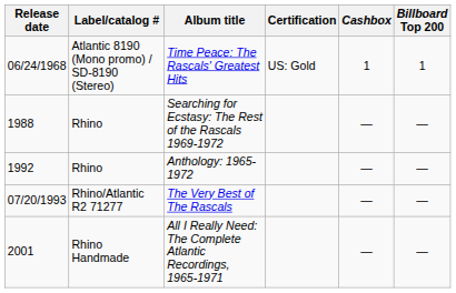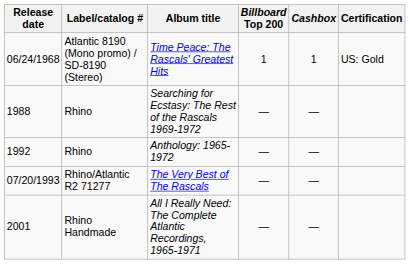columns swapped: Billboard Top 200 <-> Certification
